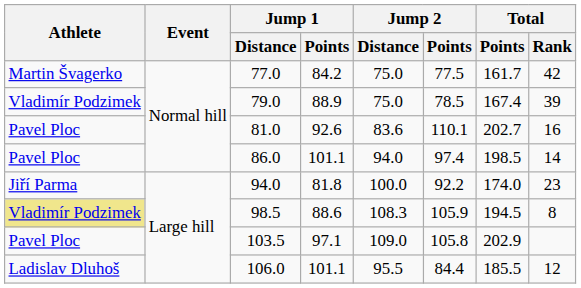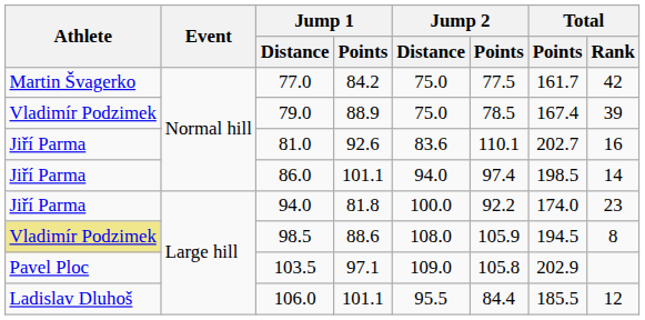81.0 | Athlete: Pavel Ploc -> Jiří Parma
86.0 | Athlete: Pavel Ploc -> Jiří Parma
98.5 | Jump 2 / Distance: 108.3 -> 108.0
